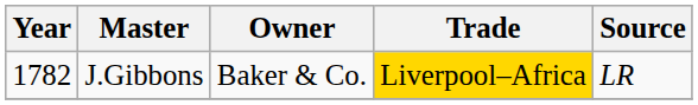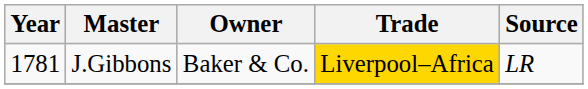J.Gibbons | Year: 1782 -> 1781
